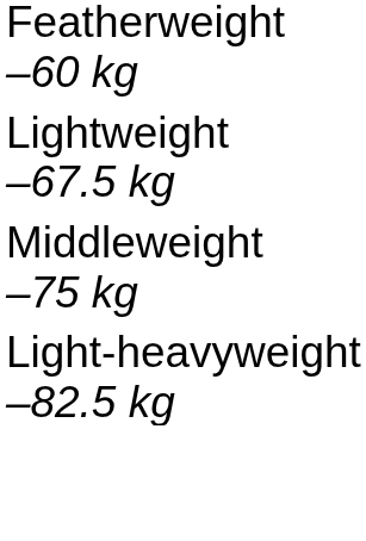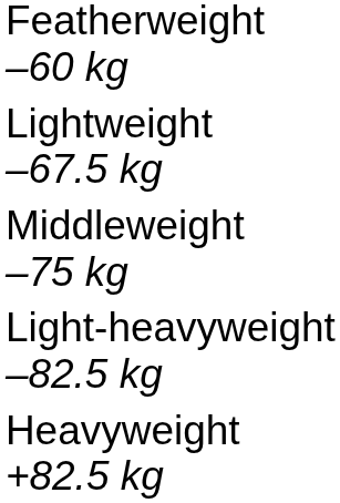+ row: Heavyweight +82.5 kg
